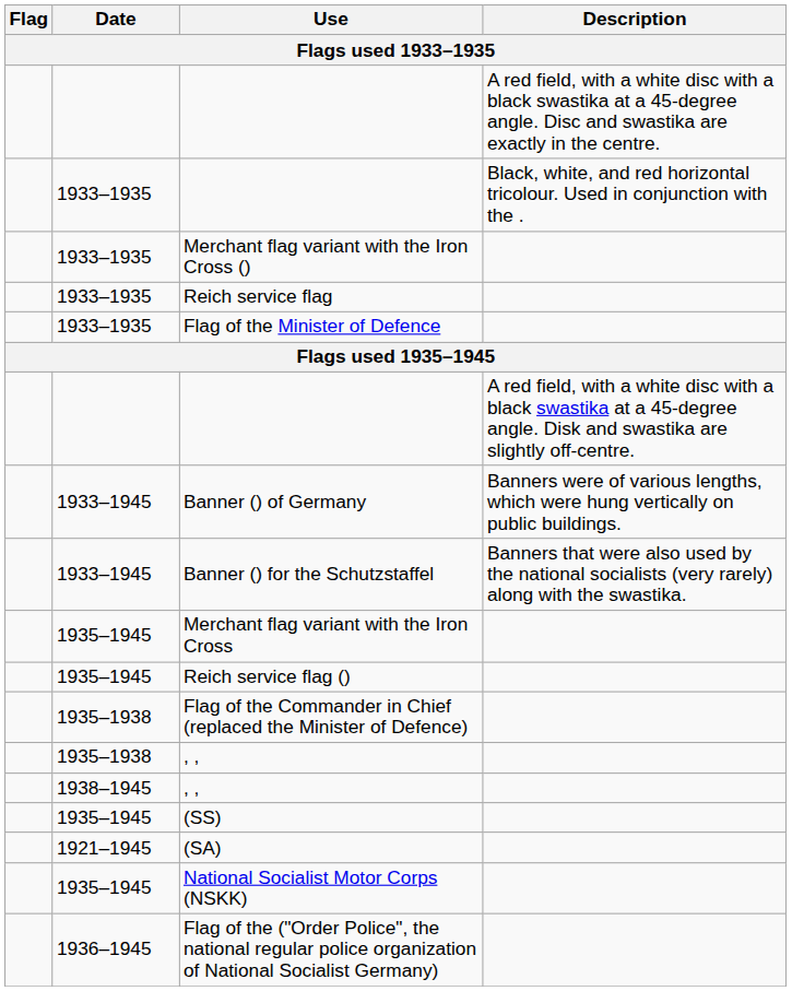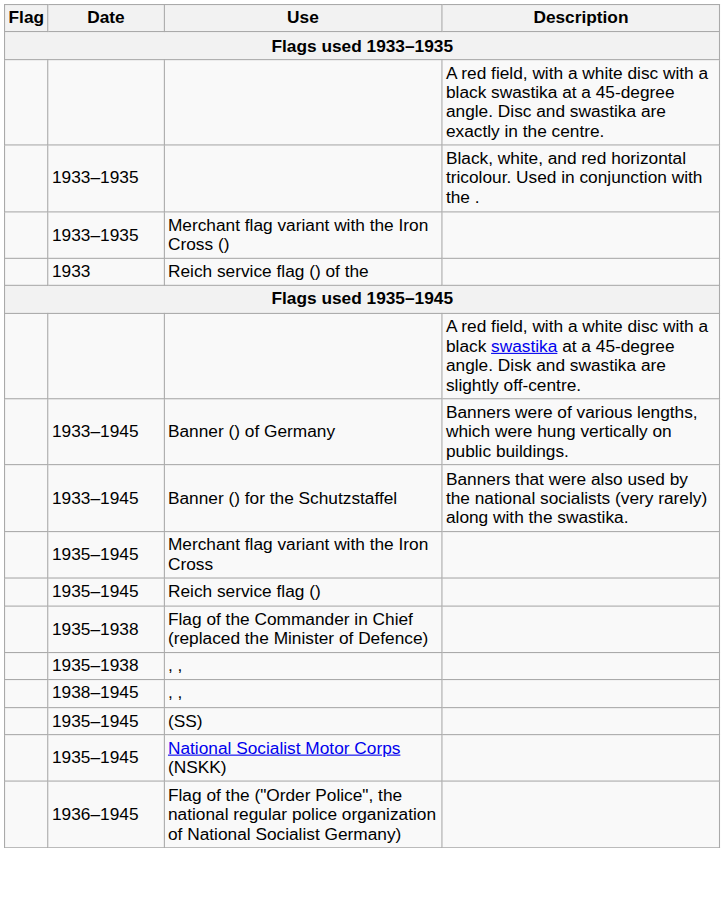+ row: 1933 | Reich service flag () of the
- row: 1933–1935 | Reich service flag
- row: 1933–1935 | Flag of the Minister of Defence
- row: 1921–1945 | (SA)
